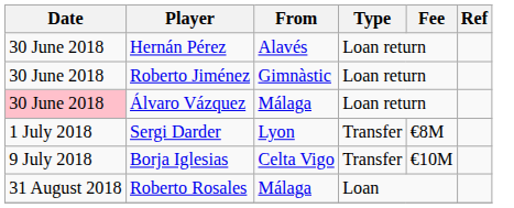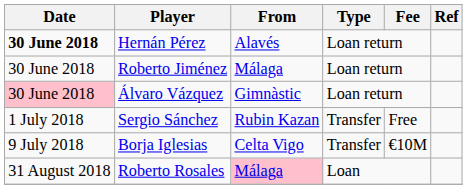Hernán Pérez | Date: normal -> bold
Roberto Jiménez | From: Gimnàstic -> Málaga
Álvaro Vázquez | From: Málaga -> Gimnàstic
- row: 1 July 2018 | Sergi Darder | Lyon | Transfer | €8M
+ row: 1 July 2018 | Sergio Sánchez | Rubin Kazan | Transfer | Free
Roberto Rosales | From: no background -> pink background
